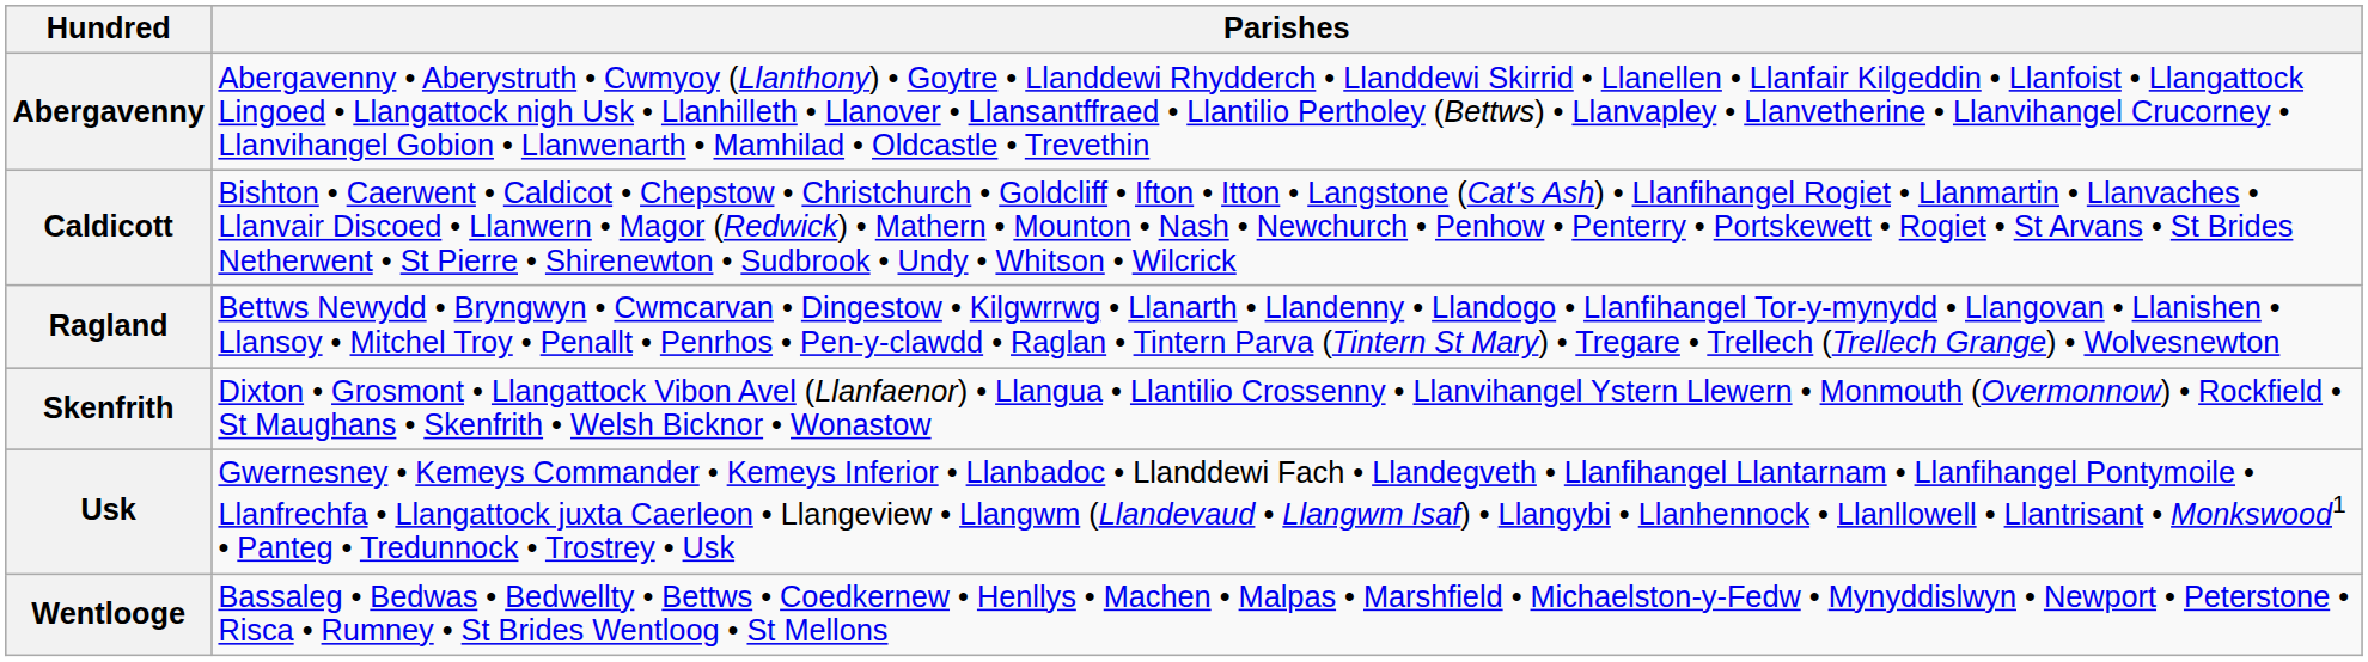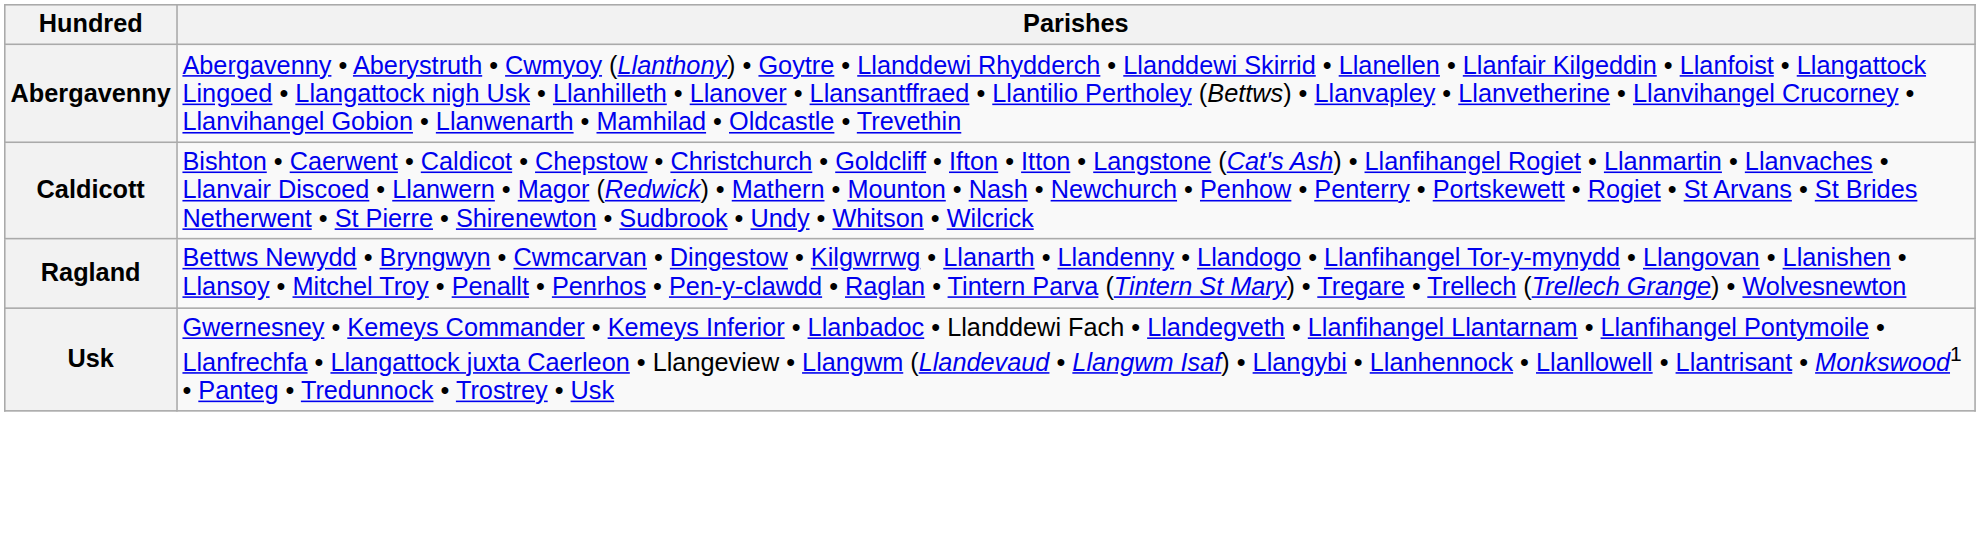- row: Skenfrith | Dixton • Grosmont • Llangattock Vibon Avel (Llanfaenor) • Llangua • Llantilio Crossenny • Llanvihangel Ystern Llewern • Monmouth (Overmonnow) • Rockfield • St Maughans • Skenfrith • Welsh Bicknor • Wonastow
- row: Wentlooge | Bassaleg • Bedwas • Bedwellty • Bettws • Coedkernew • Henllys • Machen • Malpas • Marshfield • Michaelston-y-Fedw • Mynyddislwyn • Newport • Peterstone • Risca • Rumney • St Brides Wentloog • St Mellons
